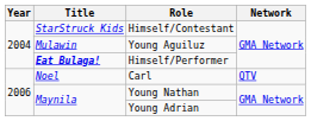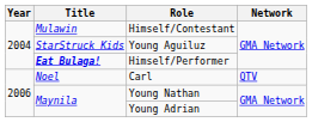Himself/Contestant | Title: StarStruck Kids -> Mulawin
Young Aguiluz | Title: Mulawin -> StarStruck Kids
